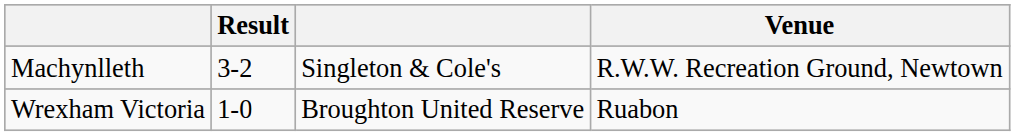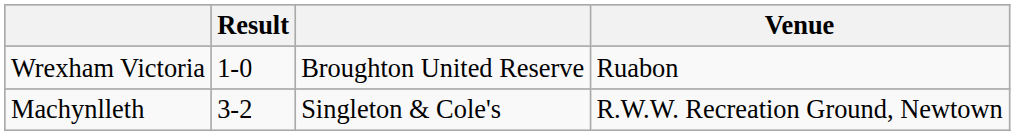rows swapped: Machynlleth <-> Wrexham Victoria
